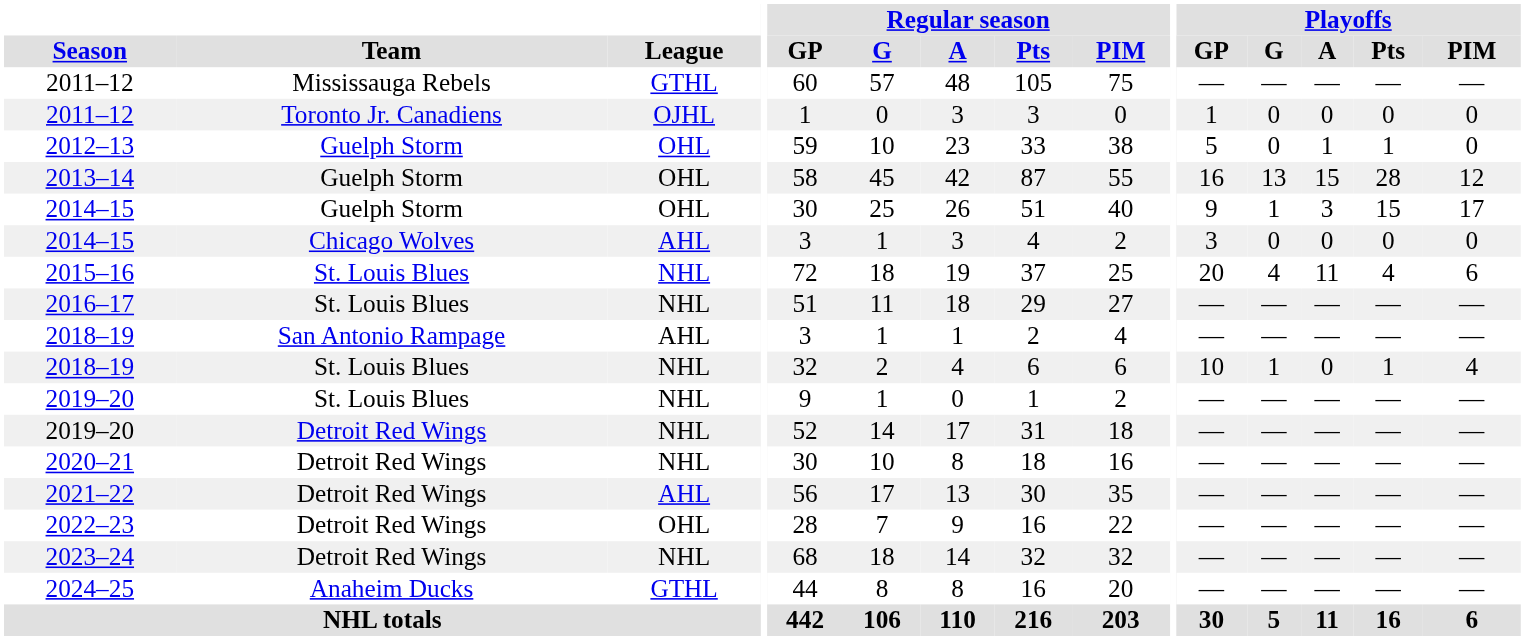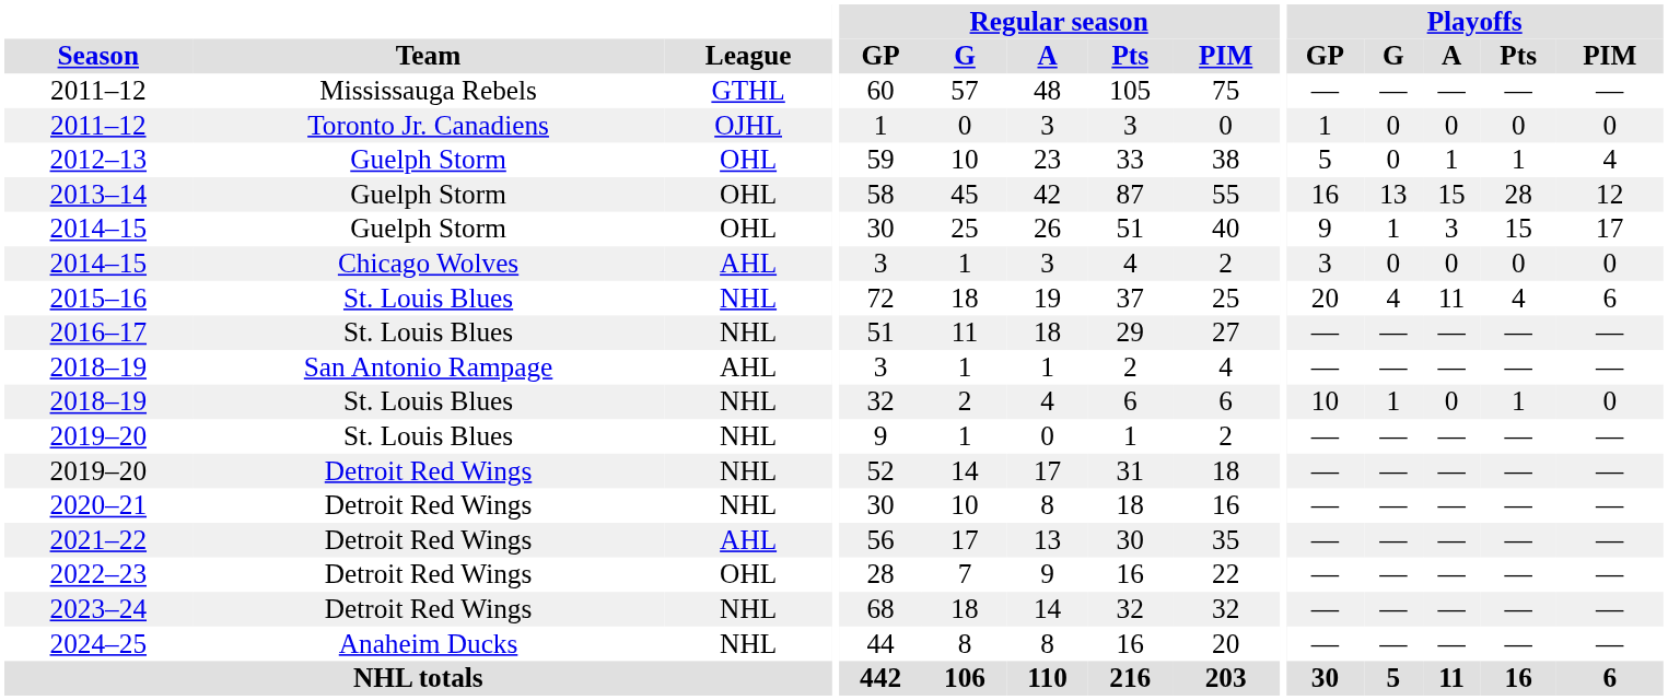2012–13 | Playoffs / PIM: 0 -> 4
2018–19 / St. Louis Blues | Playoffs / PIM: 4 -> 0
2024–25 | League: GTHL -> NHL
